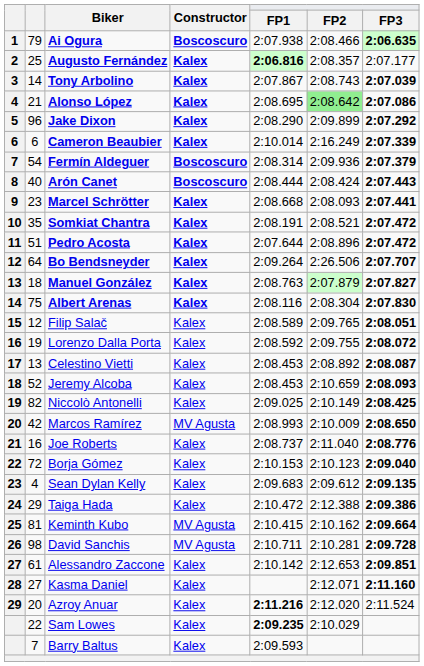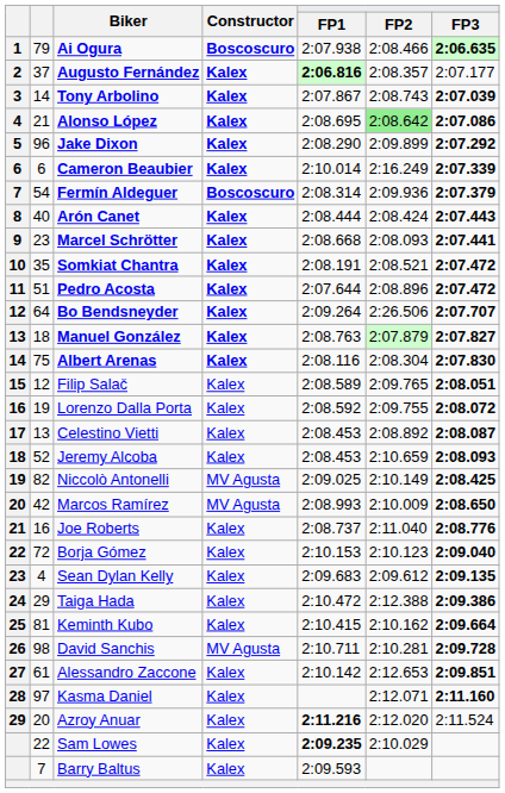Augusto Fernández | column 2: 25 -> 37
Arón Canet | Constructor: Boscoscuro -> Kalex
Niccolò Antonelli | Constructor: Kalex -> MV Agusta
Keminth Kubo | Constructor: MV Agusta -> Kalex
Kasma Daniel | column 2: 27 -> 97
